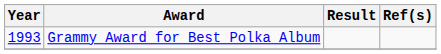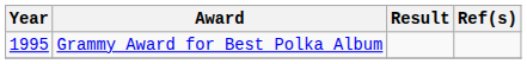Grammy Award for Best Polka Album | Year: 1993 -> 1995
